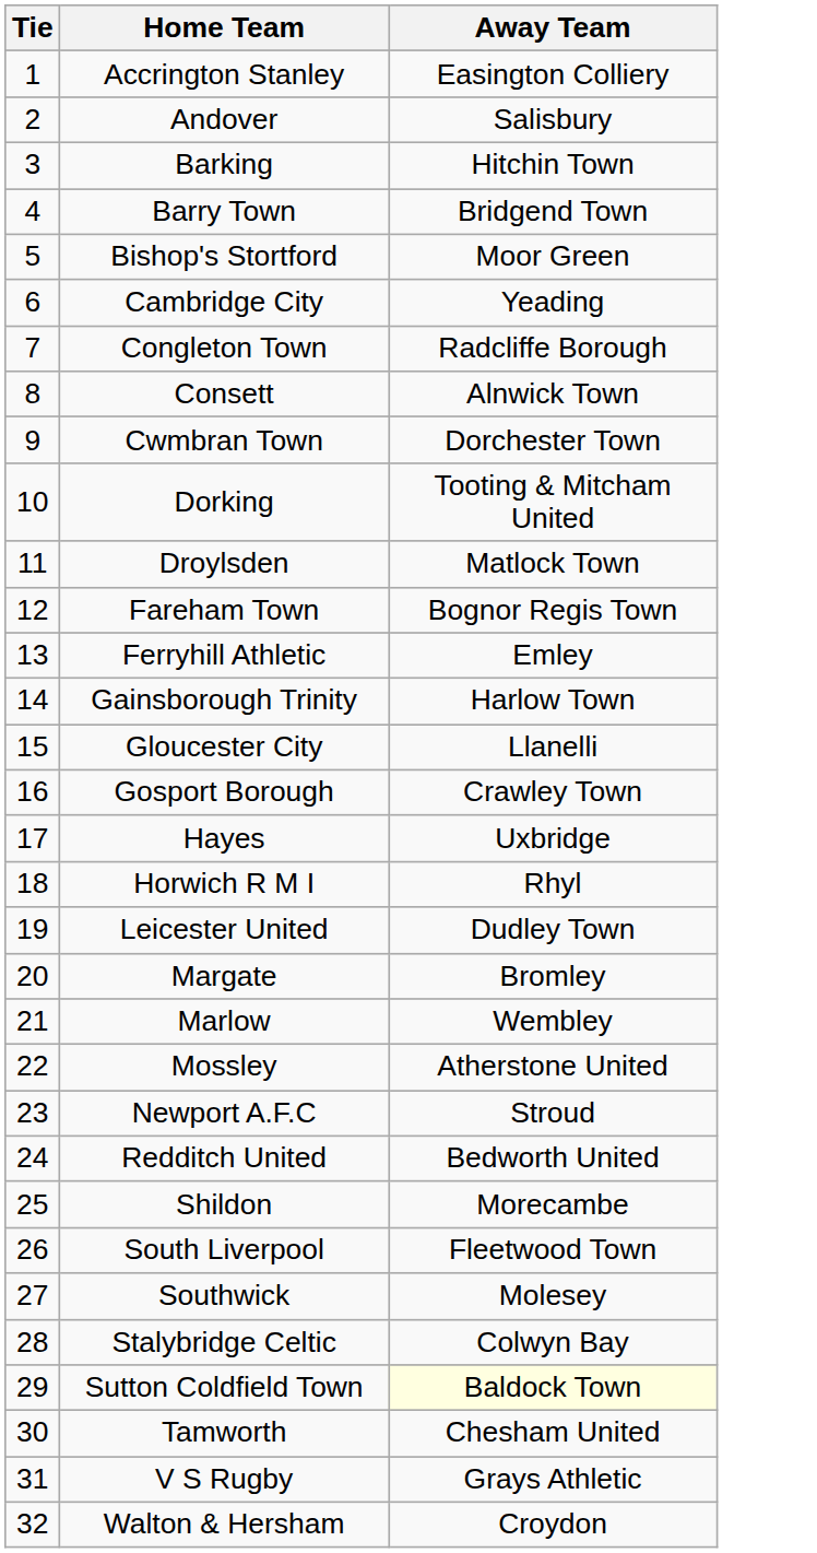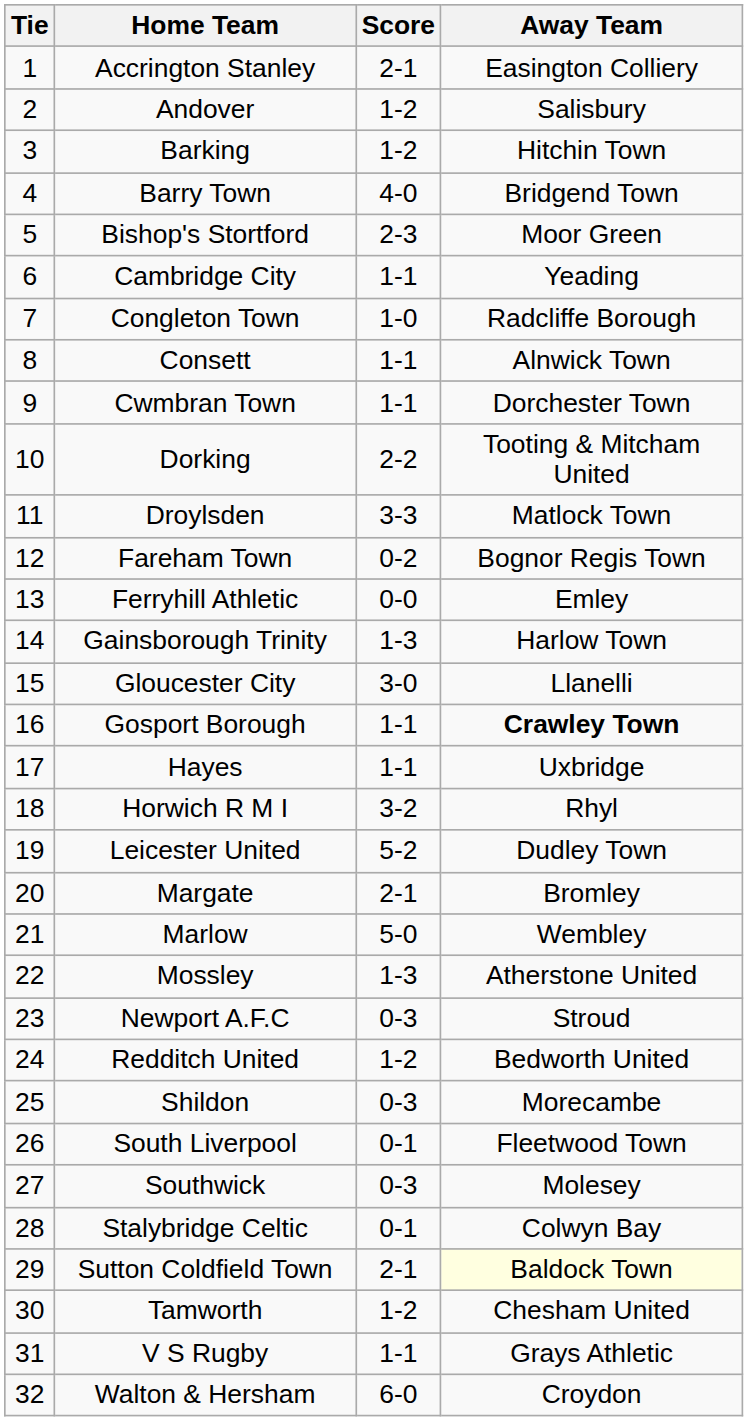+ column: Score | 2-1 | 1-2 | 1-2 | 4-0 | 2-3 | 1-1 | 1-0 | 1-1 | 1-1 | 2-2 | 3-3 | 0-2 | 0-0 | 1-3 | 3-0 | 1-1 | 1-1 | 3-2 | 5-2 | 2-1 | 5-0 | 1-3 | 0-3 | 1-2 | 0-3 | 0-1 | 0-3 | 0-1 | 2-1 | 1-2 | 1-1 | 6-0
Gosport Borough | Away Team: normal -> bold
